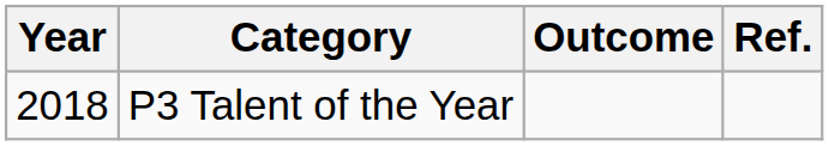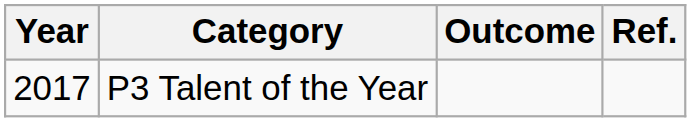P3 Talent of the Year | Year: 2018 -> 2017
